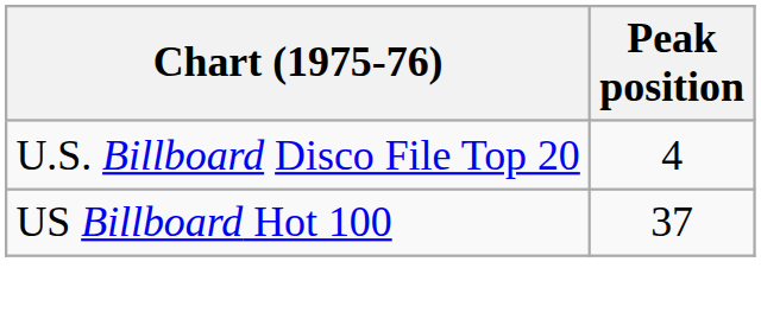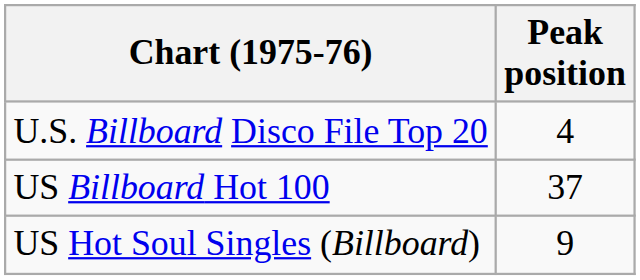+ row: US Hot Soul Singles (Billboard) | 9
